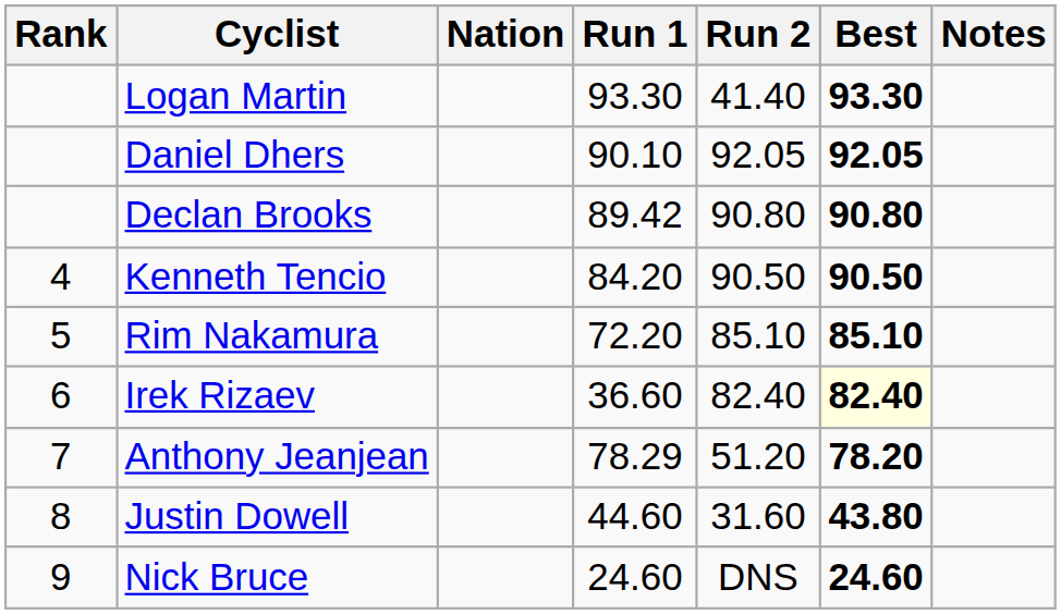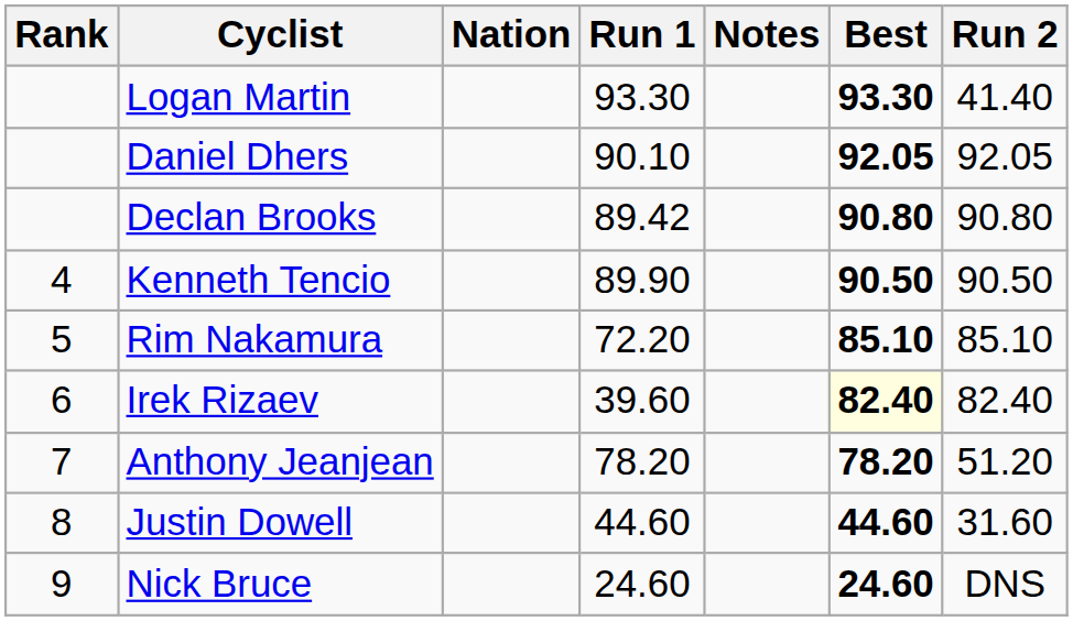columns swapped: Run 2 <-> Notes
Kenneth Tencio | Run 1: 84.20 -> 89.90
Irek Rizaev | Run 1: 36.60 -> 39.60
Anthony Jeanjean | Run 1: 78.29 -> 78.20
Justin Dowell | Best: 43.80 -> 44.60
